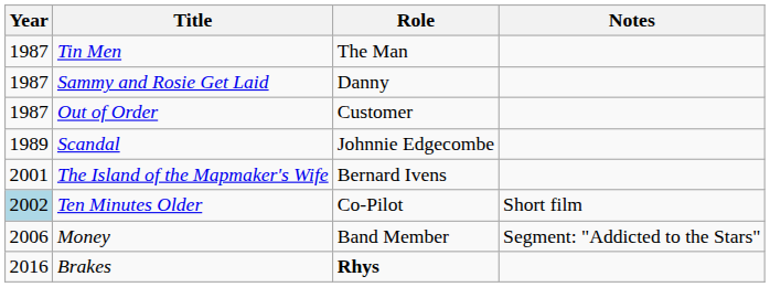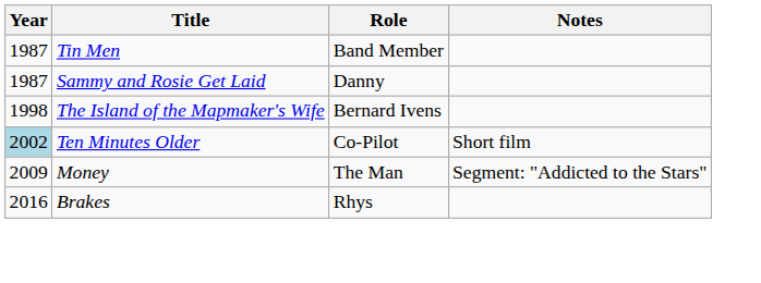Tin Men | Role: The Man -> Band Member
- row: 1987 | Out of Order | Customer
- row: 1989 | Scandal | Johnnie Edgecombe
The Island of the Mapmaker's Wife | Year: 2001 -> 1998
Money | Year: 2006 -> 2009
Money | Role: Band Member -> The Man
Brakes | Role: bold -> normal
